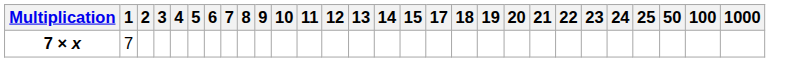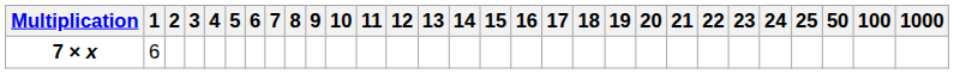+ column: 16
7 × x | 1: 7 -> 6
